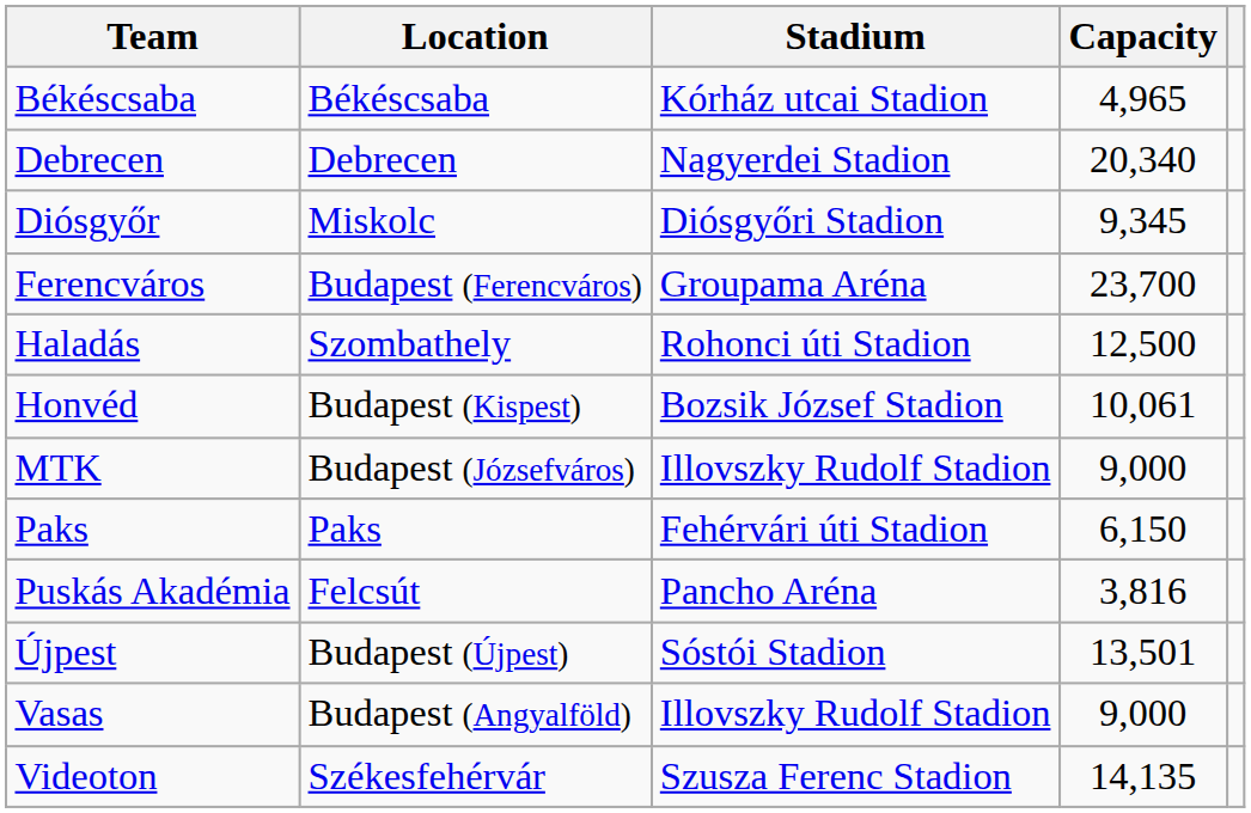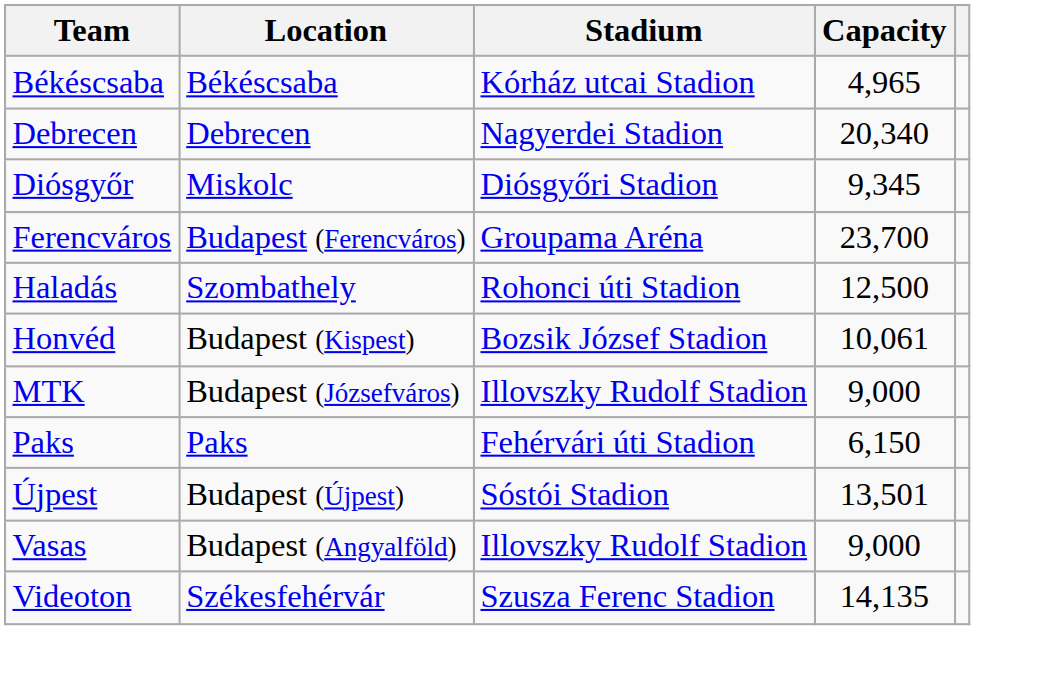- row: Puskás Akadémia | Felcsút | Pancho Aréna | 3,816
